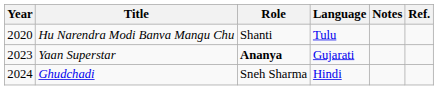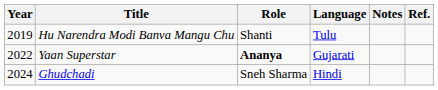Hu Narendra Modi Banva Mangu Chu | Year: 2020 -> 2019
Yaan Superstar | Year: 2023 -> 2022
